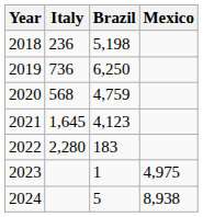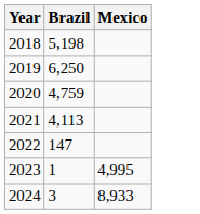- column: Italy | 236 | 736 | 568 | 1,645 | 2,280
2021 | Brazil: 4,123 -> 4,113
2022 | Brazil: 183 -> 147
2023 | Mexico: 4,975 -> 4,995
2024 | Brazil: 5 -> 3
2024 | Mexico: 8,938 -> 8,933
